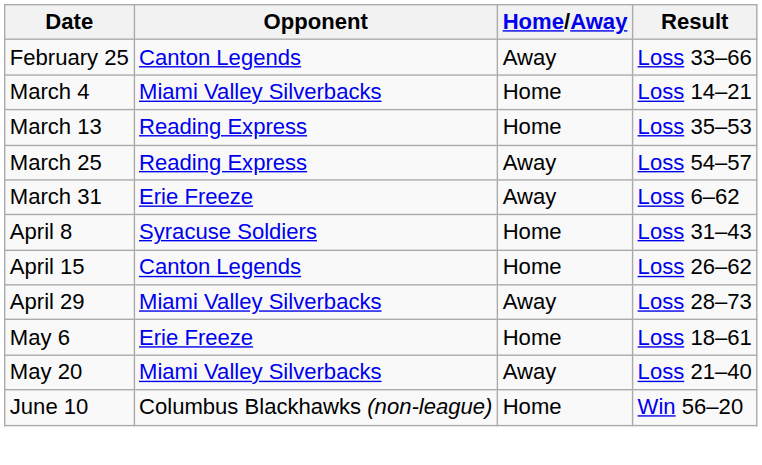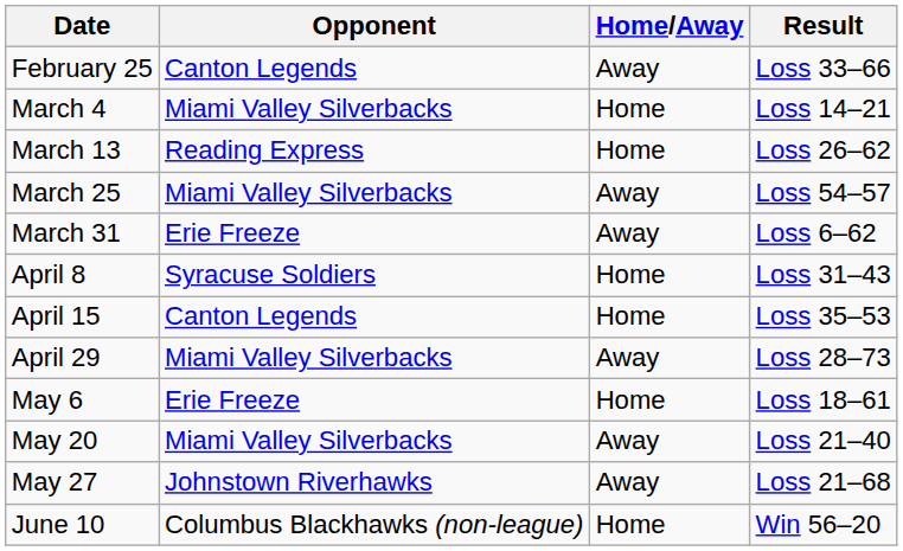March 13 | Result: Loss 35–53 -> Loss 26–62
March 25 | Opponent: Reading Express -> Miami Valley Silverbacks
April 15 | Result: Loss 26–62 -> Loss 35–53
+ row: May 27 | Johnstown Riverhawks | Away | Loss 21–68
